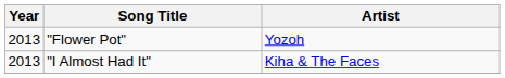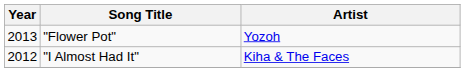"I Almost Had It" | Year: 2013 -> 2012
